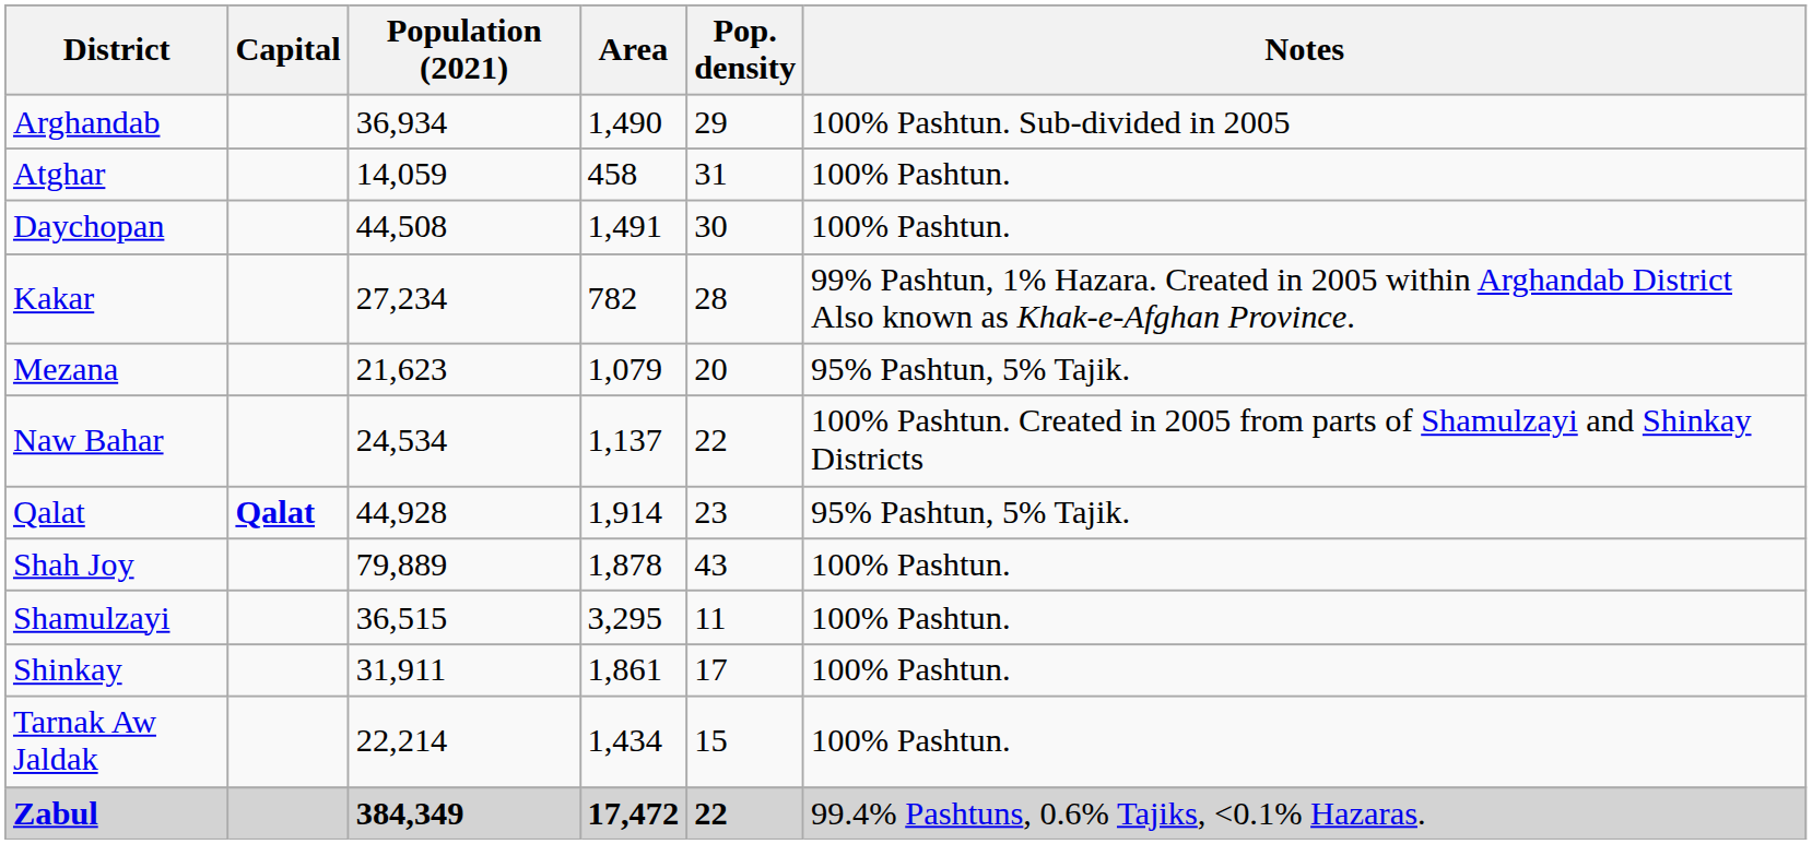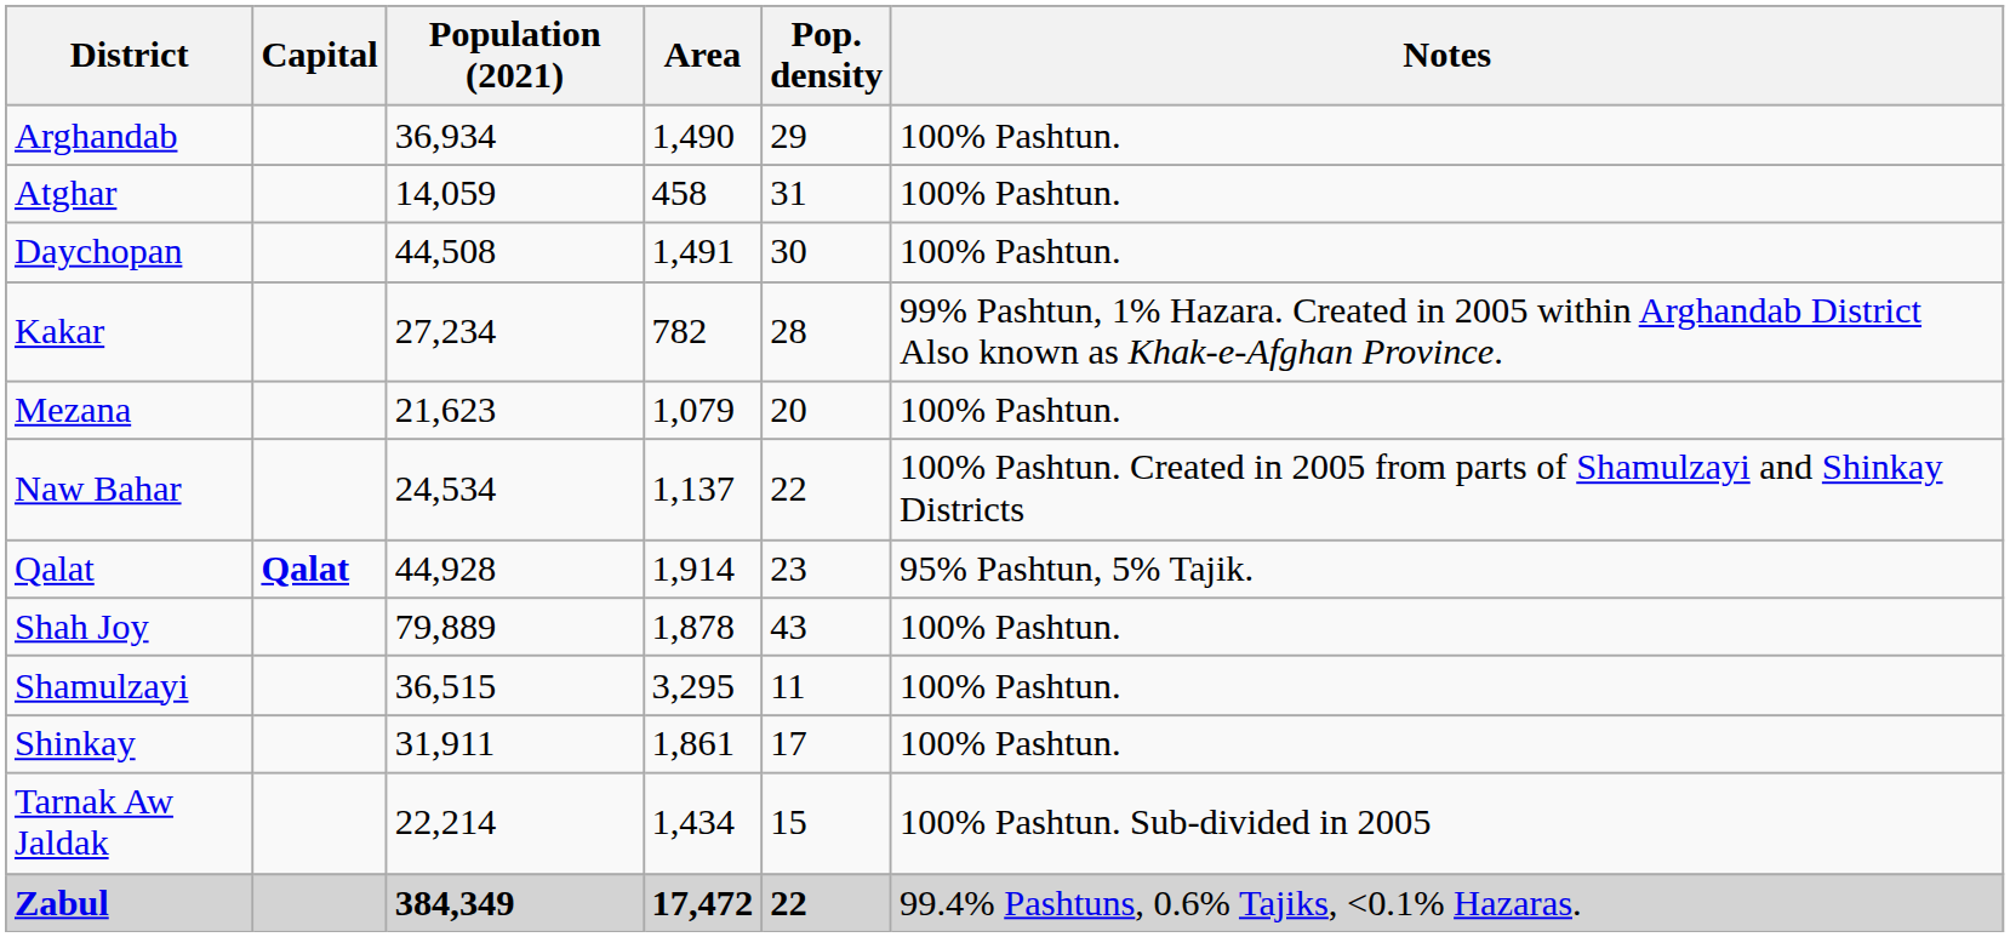Arghandab | Notes: 100% Pashtun. Sub-divided in 2005 -> 100% Pashtun.
Mezana | Notes: 95% Pashtun, 5% Tajik. -> 100% Pashtun.
Tarnak Aw Jaldak | Notes: 100% Pashtun. -> 100% Pashtun. Sub-divided in 2005
